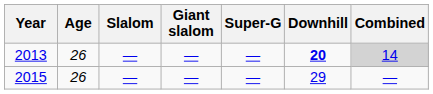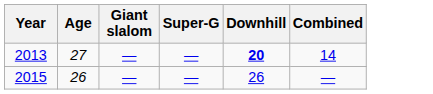- column: Slalom | — | —
2013 | Age: 26 -> 27
2013 | Combined: lightgrey background -> no background
2015 | Downhill: 29 -> 26
